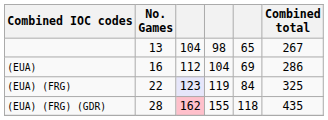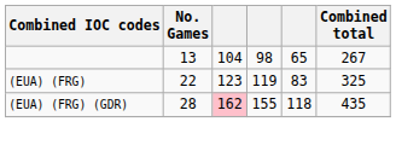- row: (EUA) | 16 | 112 | 104 | 69 | 286
(EUA) (FRG) | column 3: lavender background -> no background
(EUA) (FRG) | column 5: 84 -> 83
